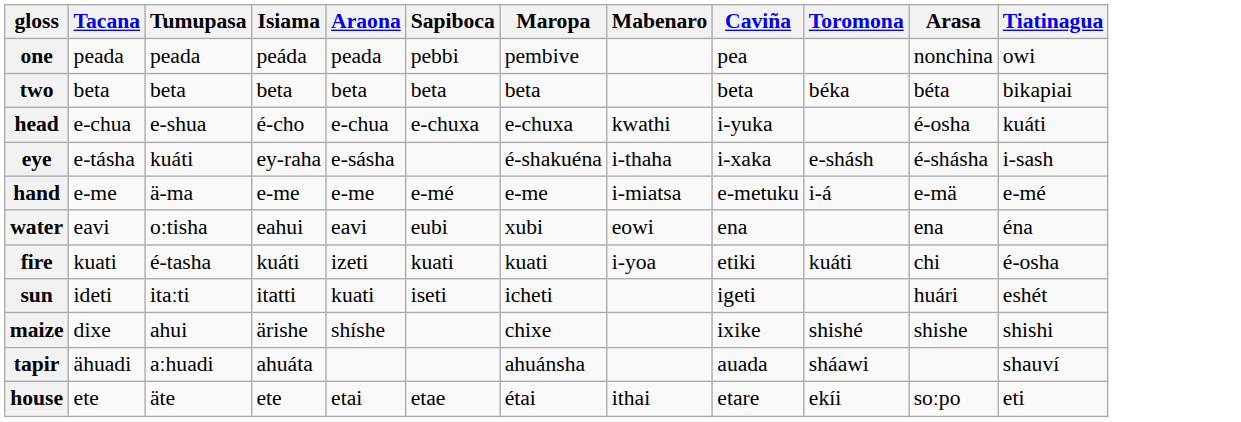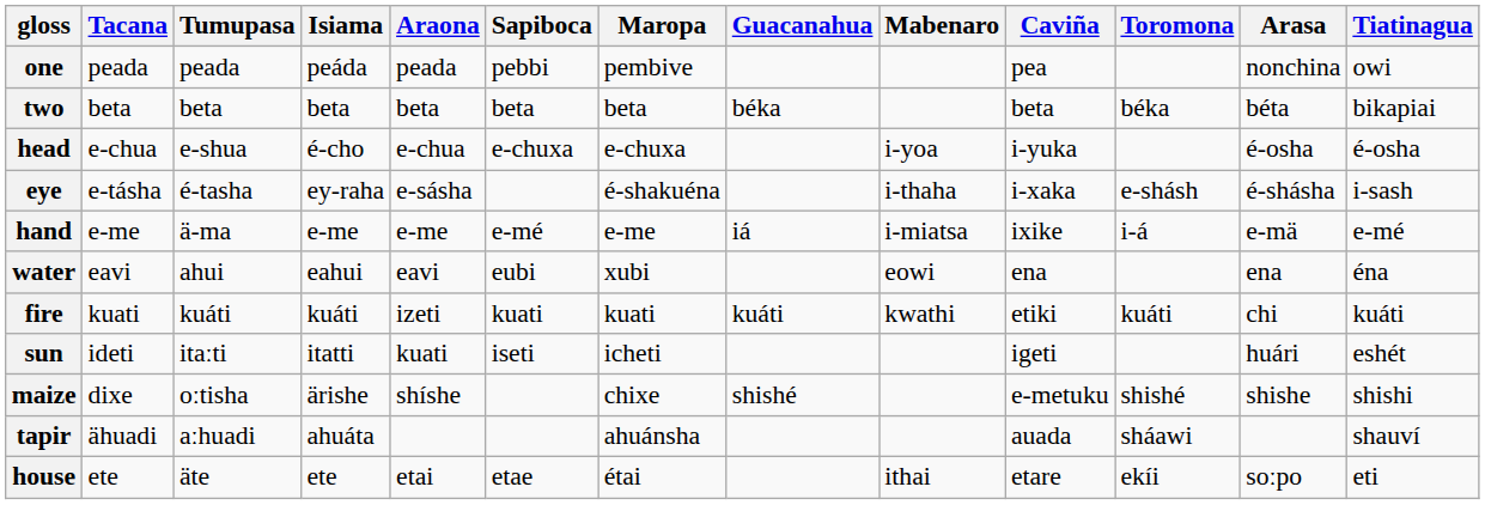+ column: Guacanahua | béka | iá | kuáti | shishé
head | Mabenaro: kwathi -> i-yoa
head | Tiatinagua: kuáti -> é-osha
eye | Tumupasa: kuáti -> é-tasha
hand | Caviña: e-metuku -> ixike
water | Tumupasa: oːtisha -> ahui
fire | Tumupasa: é-tasha -> kuáti
fire | Mabenaro: i-yoa -> kwathi
fire | Tiatinagua: é-osha -> kuáti
maize | Tumupasa: ahui -> oːtisha
maize | Caviña: ixike -> e-metuku
